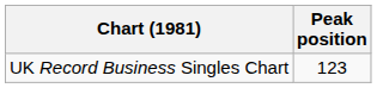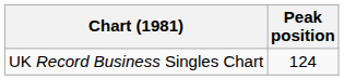UK Record Business Singles Chart | Peak position: 123 -> 124
